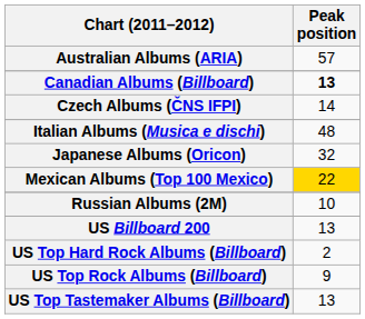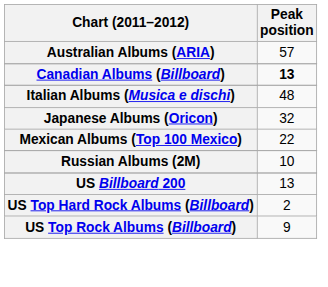- row: Czech Albums (ČNS IFPI) | 14
Mexican Albums (Top 100 Mexico) | Peak position: gold background -> no background
- row: US Top Tastemaker Albums (Billboard) | 13
